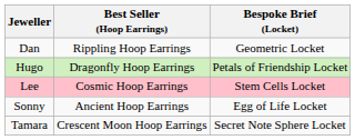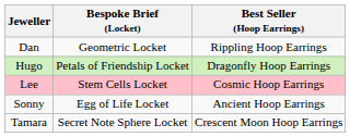columns swapped: Best Seller (Hoop Earrings) <-> Bespoke Brief (Locket)
